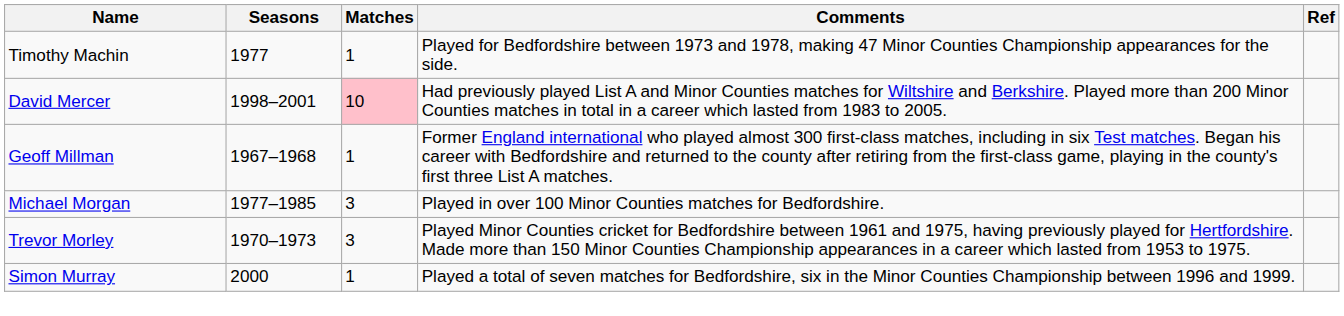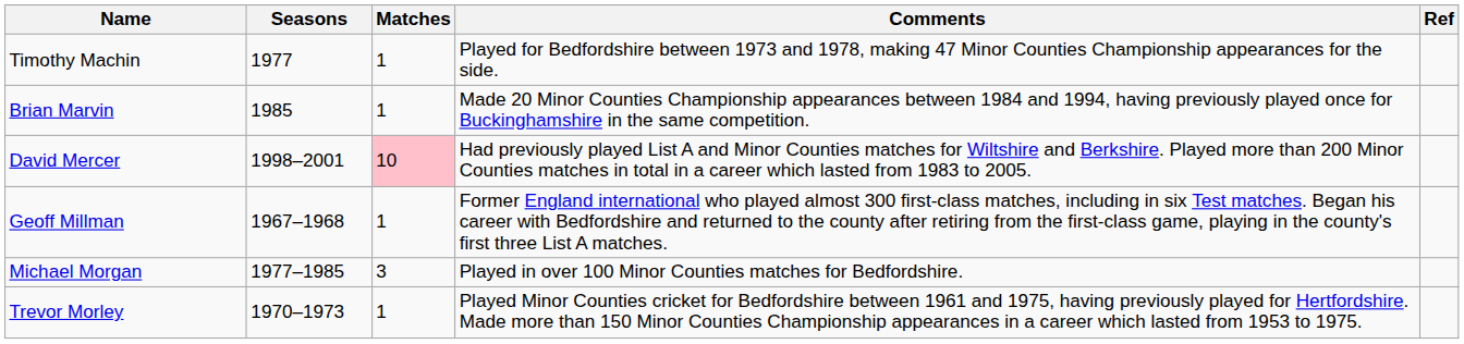+ row: Brian Marvin | 1985 | 1 | Made 20 Minor Counties Championship appearances between 1984 and 1994, having previously played once for Buckinghamshire in the same competition.
Trevor Morley | Matches: 3 -> 1
- row: Simon Murray | 2000 | 1 | Played a total of seven matches for Bedfordshire, six in the Minor Counties Championship between 1996 and 1999.
